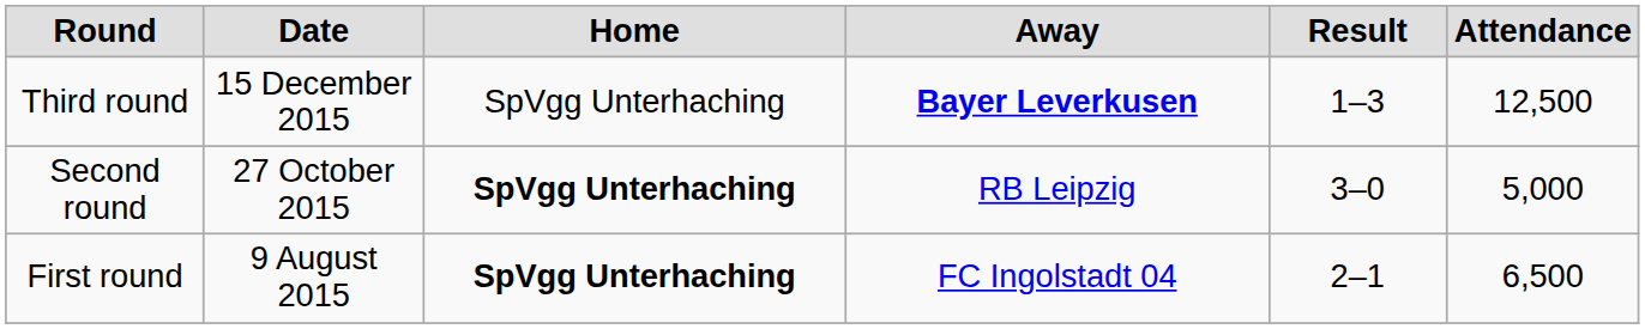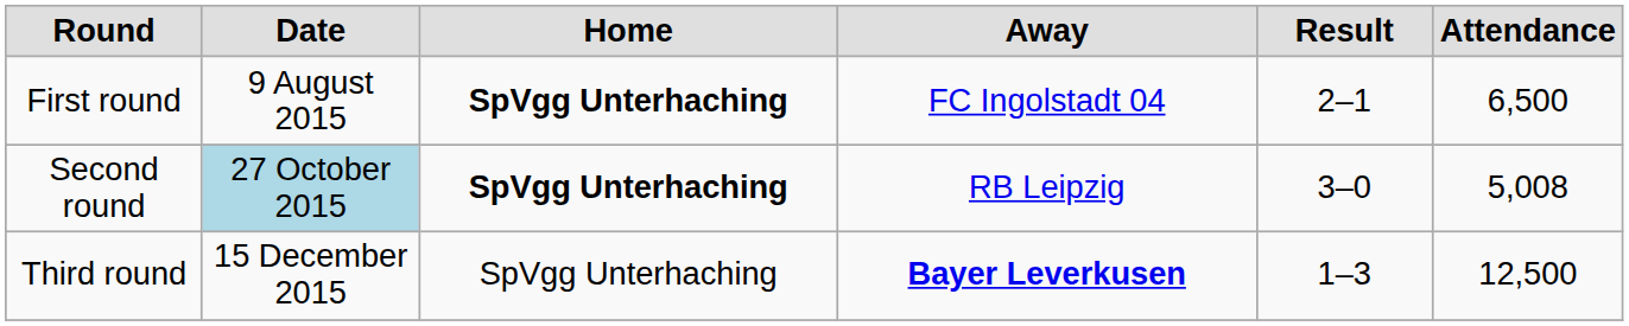rows swapped: First round <-> Third round
Second round | Date: no background -> lightblue background
Second round | Attendance: 5,000 -> 5,008
